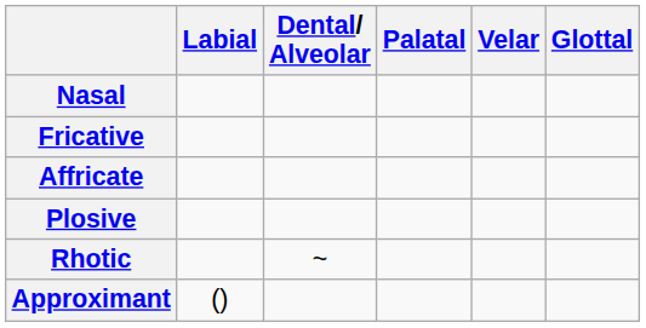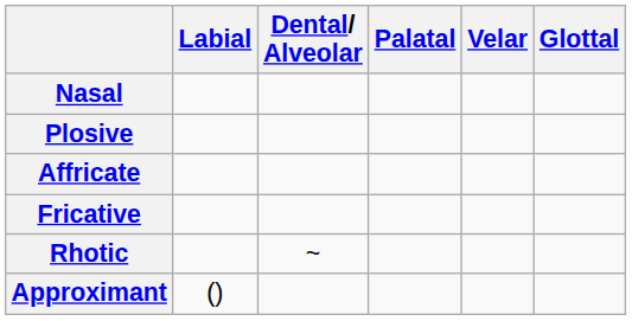rows swapped: Plosive <-> Fricative
